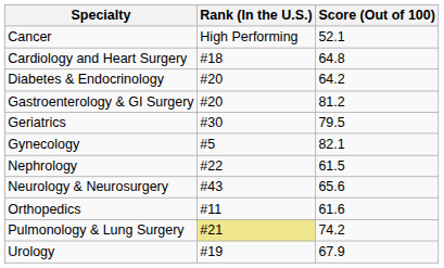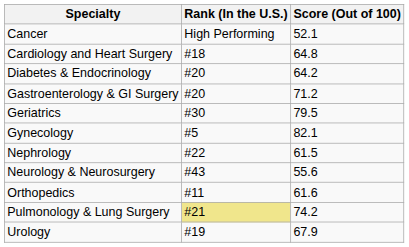Gastroenterology & GI Surgery | Score (Out of 100): 81.2 -> 71.2
Neurology & Neurosurgery | Score (Out of 100): 65.6 -> 55.6
